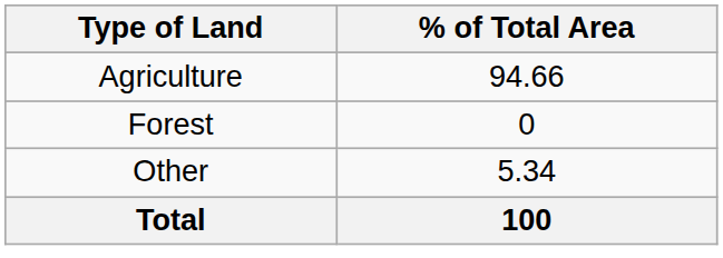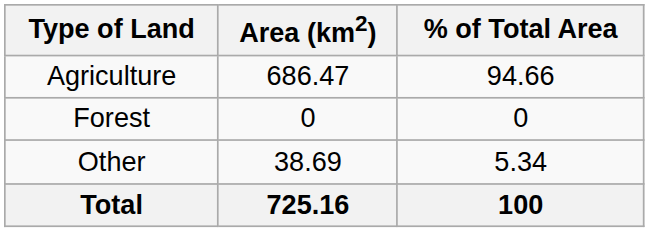+ column: Area (km2) | 686.47 | 0 | 38.69 | 725.16
